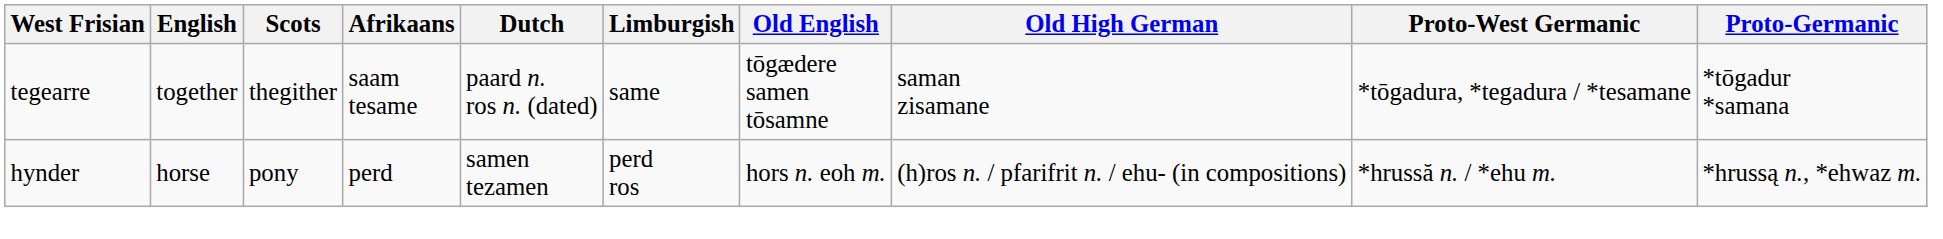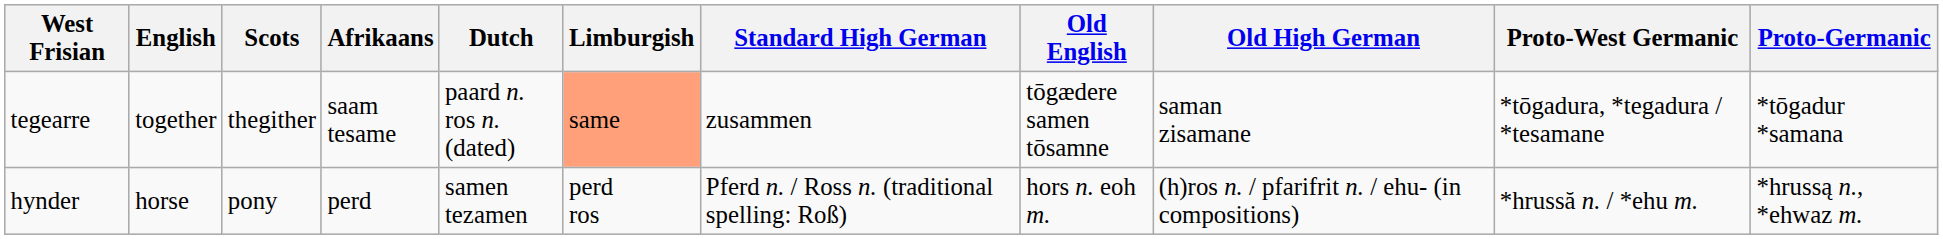+ column: Standard High German | zusammen | Pferd n. / Ross n. (traditional spelling: Roß)
tegearre | Limburgish: no background -> lightsalmon background
